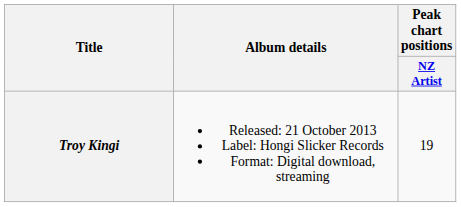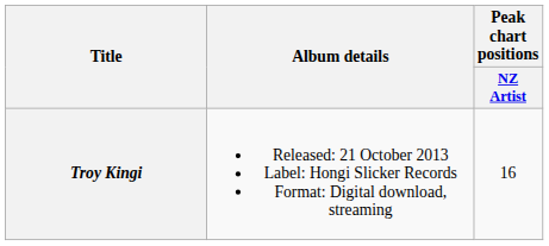Troy Kingi | Peak chart positions / NZ Artist: 19 -> 16
